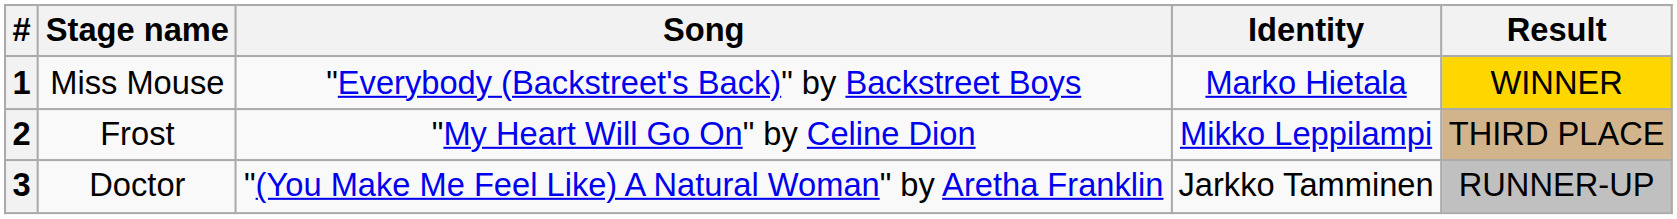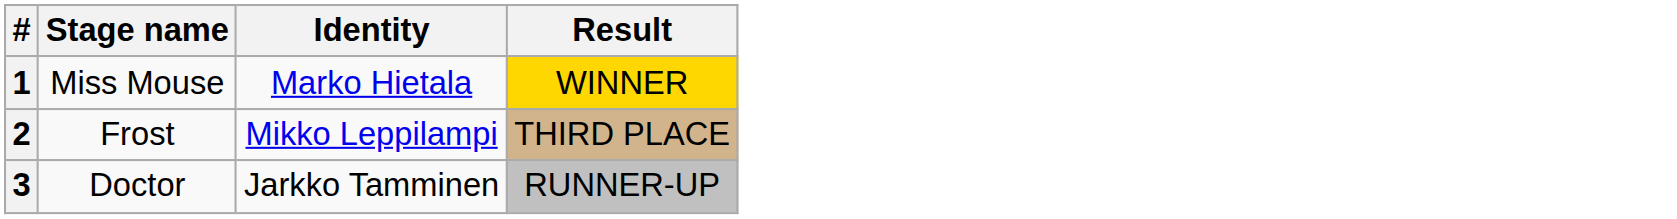- column: Song | "Everybody (Backstreet's Back)" by Backstreet Boys | "My Heart Will Go On" by Celine Dion | "(You Make Me Feel Like) A Natural Woman" by Aretha Franklin
